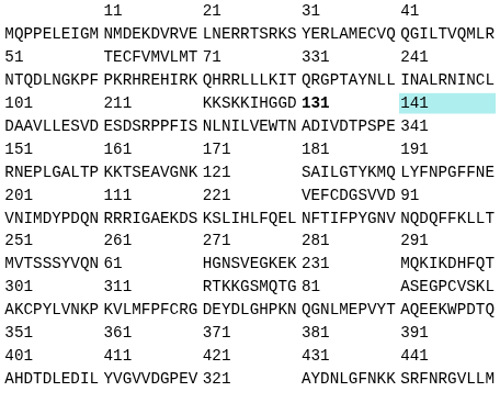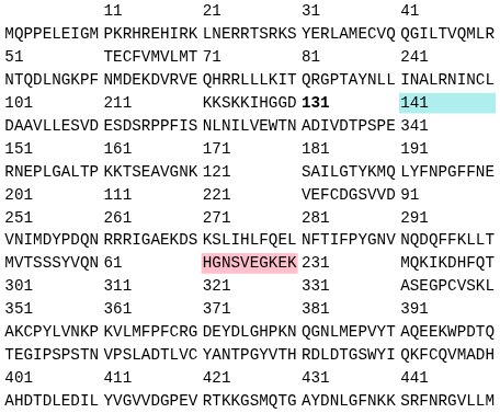MQPPELEIGM | column 2: NMDEKDVRVE -> PKRHREHIRK
51 | column 4: 331 -> 81
NTQDLNGKPF | column 2: PKRHREHIRK -> NMDEKDVRVE
rows swapped: VNIMDYPDQN <-> 251
MVTSSSYVQN | column 3: no background -> pink background
301 | column 3: RTKKGSMQTG -> 321
301 | column 4: 81 -> 331
rows swapped: AKCPYLVNKP <-> 351
+ row: TEGIPSPSTN | VPSLADTLVC | YANTPGYVTH | RDLDTGSWYI | QKFCQVMADH
AHDTDLEDIL | column 3: 321 -> RTKKGSMQTG
